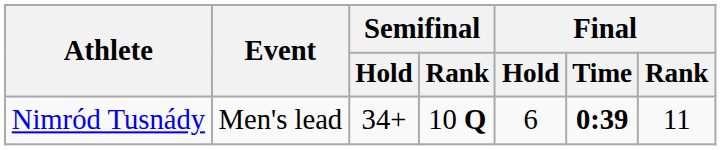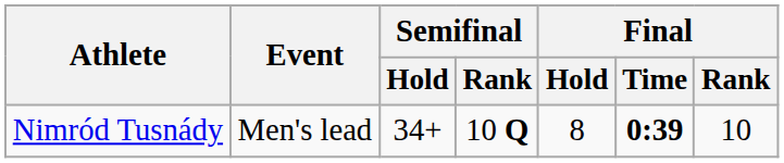Nimród Tusnády | Final / Hold: 6 -> 8
Nimród Tusnády | Final / Rank: 11 -> 10
